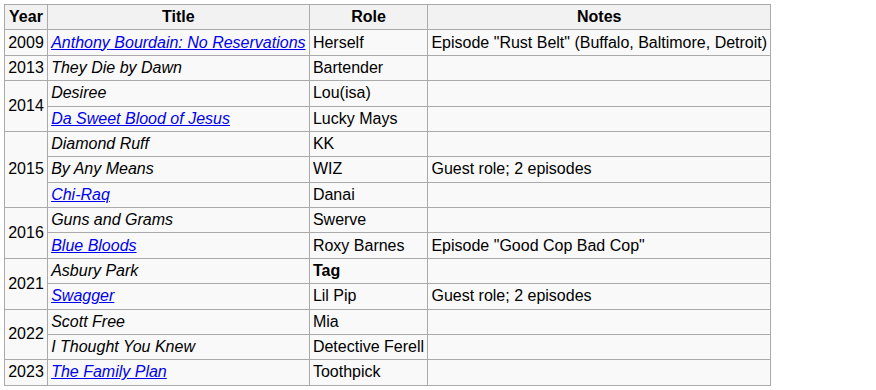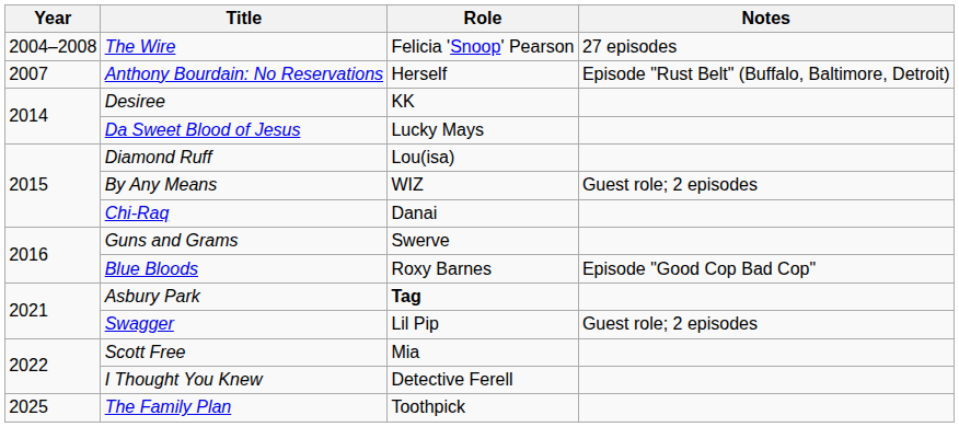+ row: 2004–2008 | The Wire | Felicia 'Snoop' Pearson | 27 episodes
Anthony Bourdain: No Reservations | Year: 2009 -> 2007
- row: 2013 | They Die by Dawn | Bartender
Desiree | Role: Lou(isa) -> KK
Diamond Ruff | Role: KK -> Lou(isa)
The Family Plan | Year: 2023 -> 2025
